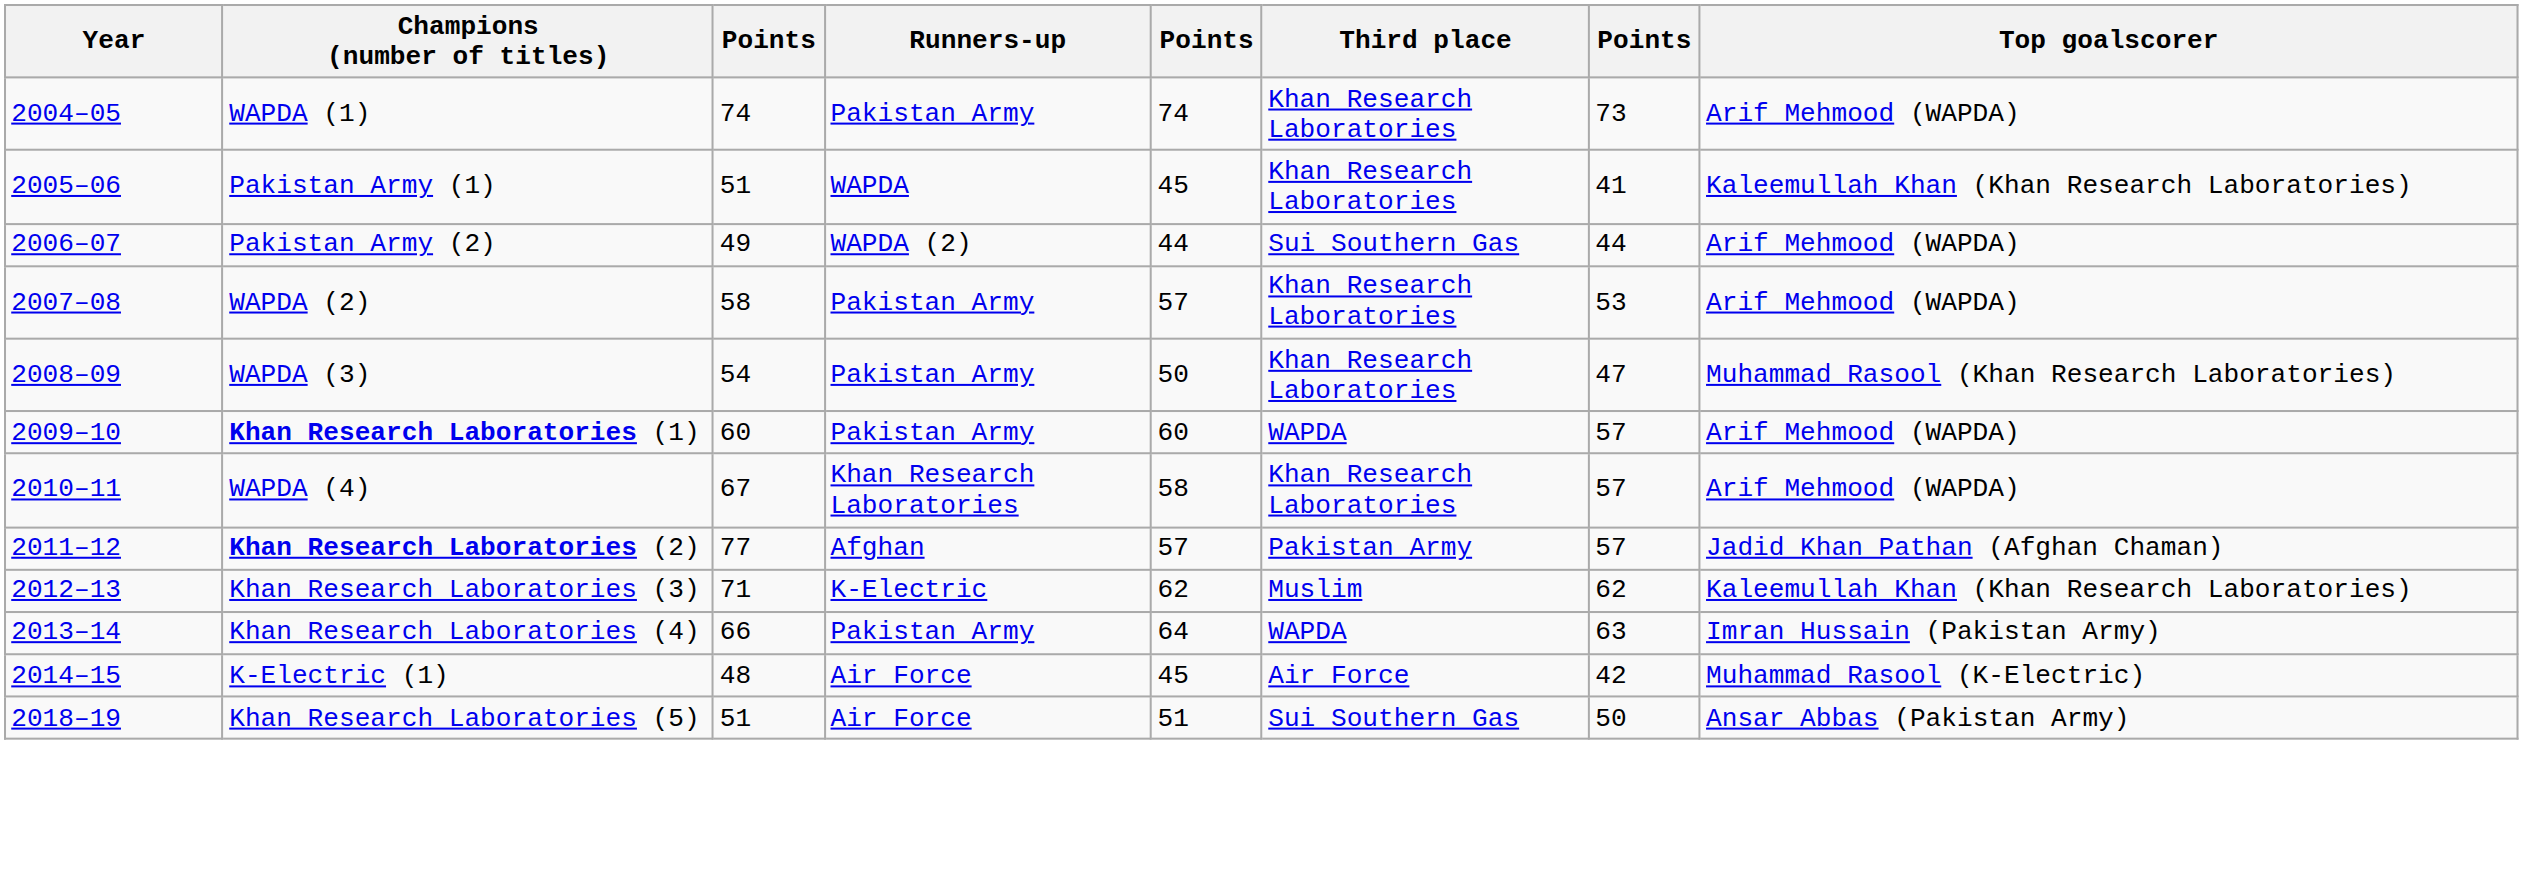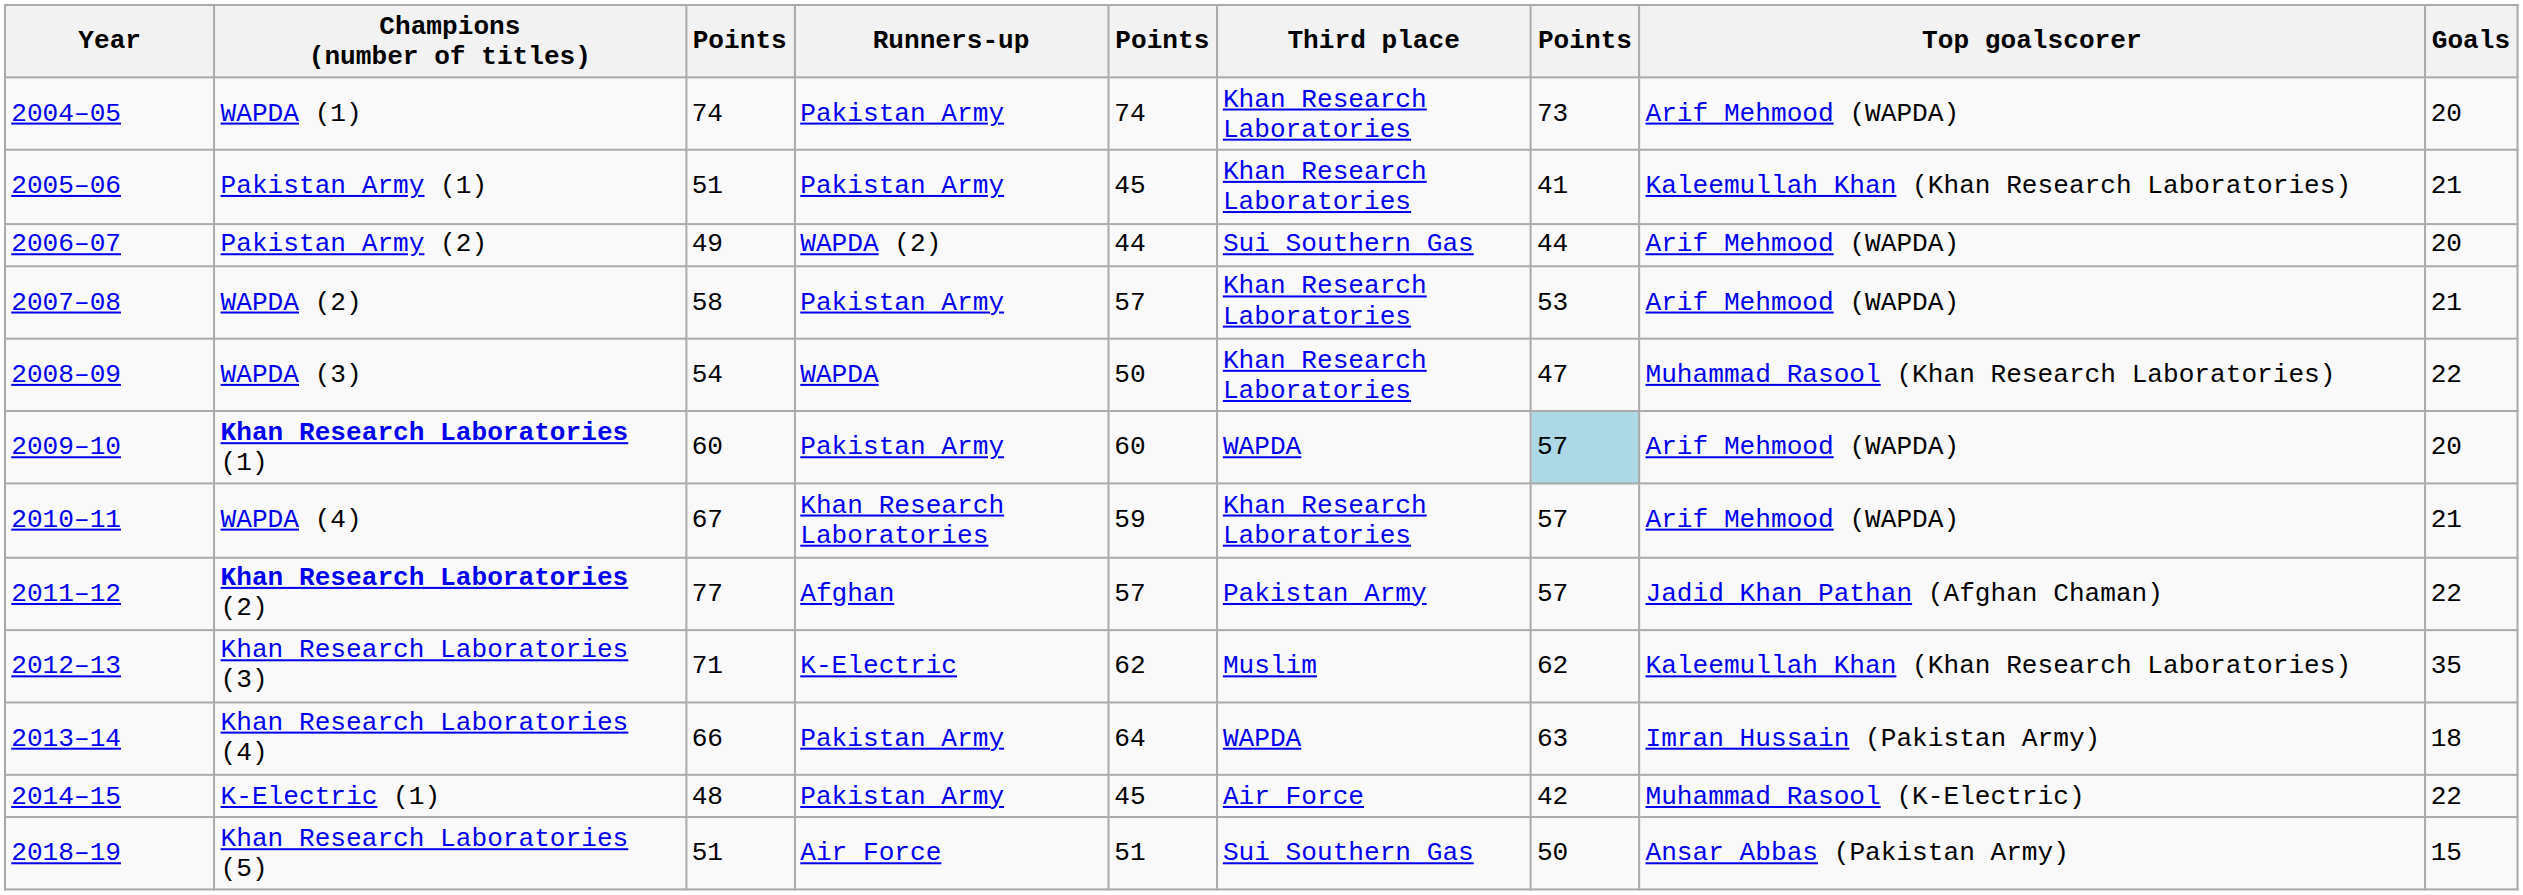+ column: Goals | 20 | 21 | 20 | 21 | 22 | 20 | 21 | 22 | 35 | 18 | 22 | 15
Pakistan Army (1) | Runners-up: WAPDA -> Pakistan Army
WAPDA (3) | Runners-up: Pakistan Army -> WAPDA
Khan Research Laboratories (1) | column 7: no background -> lightblue background
WAPDA (4) | column 5: 58 -> 59
K-Electric (1) | Runners-up: Air Force -> Pakistan Army
